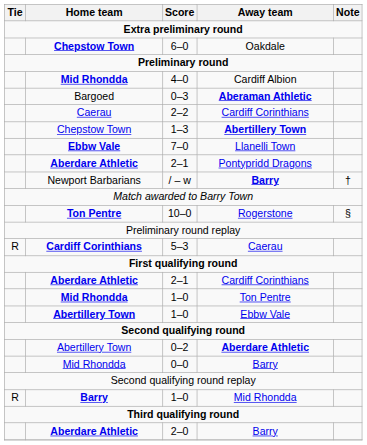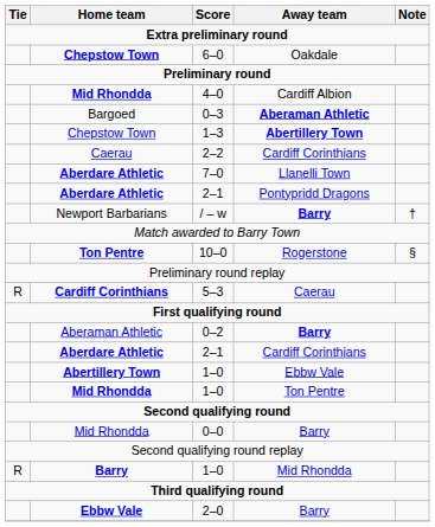rows swapped: 2–2 <-> 1–3
7–0 | Home team: Ebbw Vale -> Aberdare Athletic
+ row: Aberaman Athletic | 0–2 | Barry
rows swapped: 1–0 / Ebbw Vale <-> 1–0 / Ton Pentre
- row: Abertillery Town | 0–2 | Aberdare Athletic
2–0 | Home team: Aberdare Athletic -> Ebbw Vale
